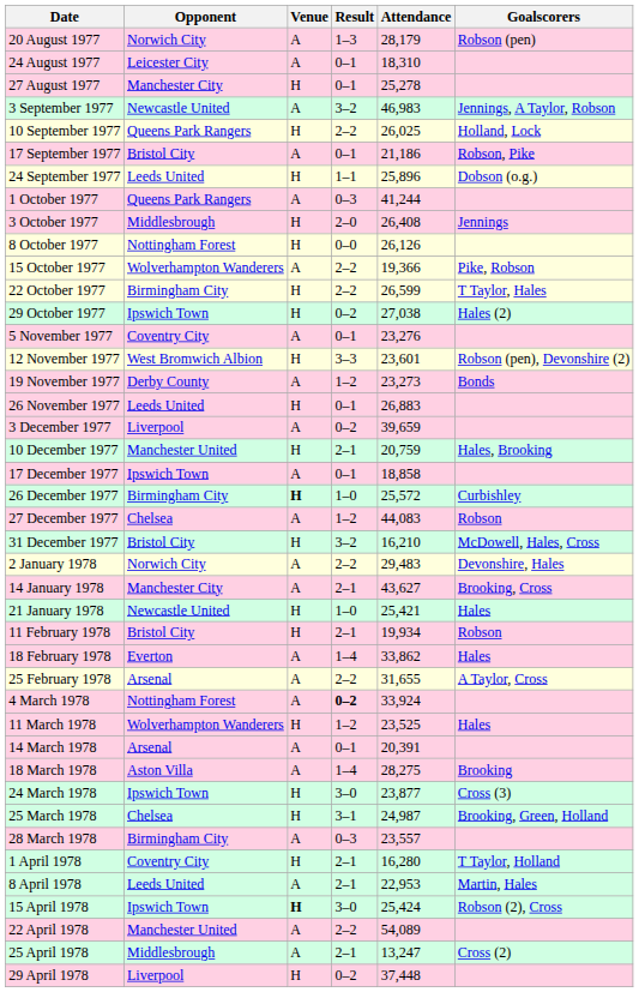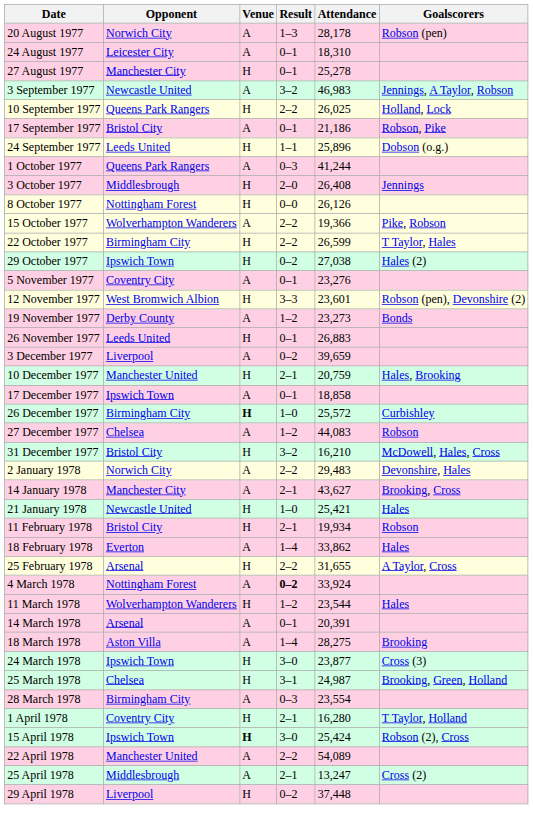20 August 1977 | Attendance: 28,179 -> 28,178
25 February 1978 | Venue: A -> H
11 March 1978 | Attendance: 23,525 -> 23,544
28 March 1978 | Attendance: 23,557 -> 23,554
- row: 8 April 1978 | Leeds United | A | 2–1 | 22,953 | Martin, Hales
